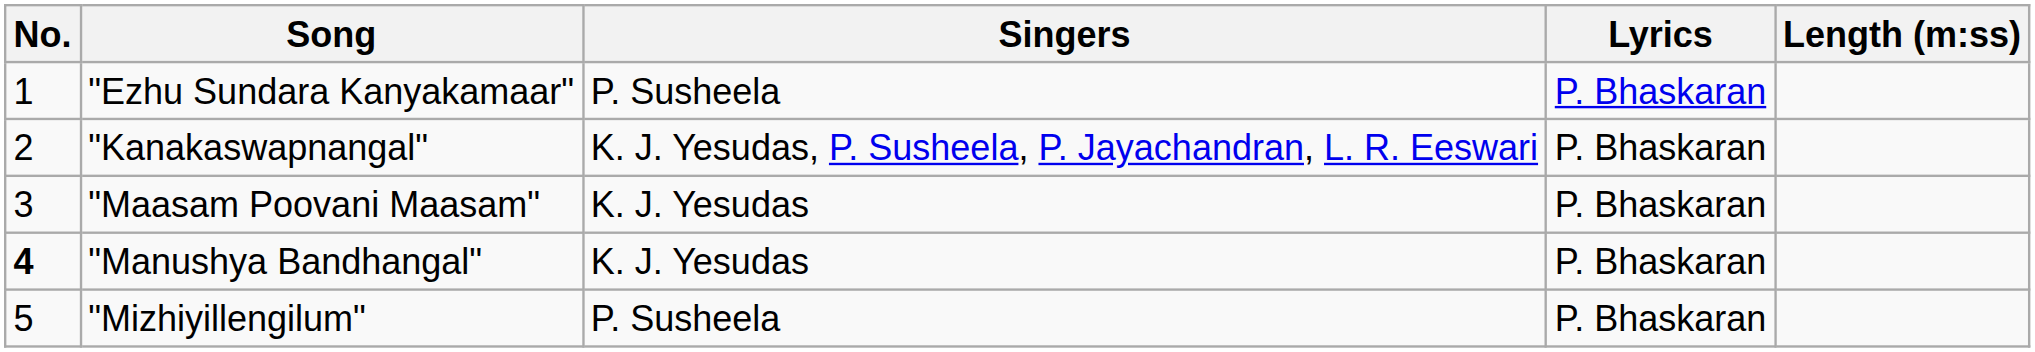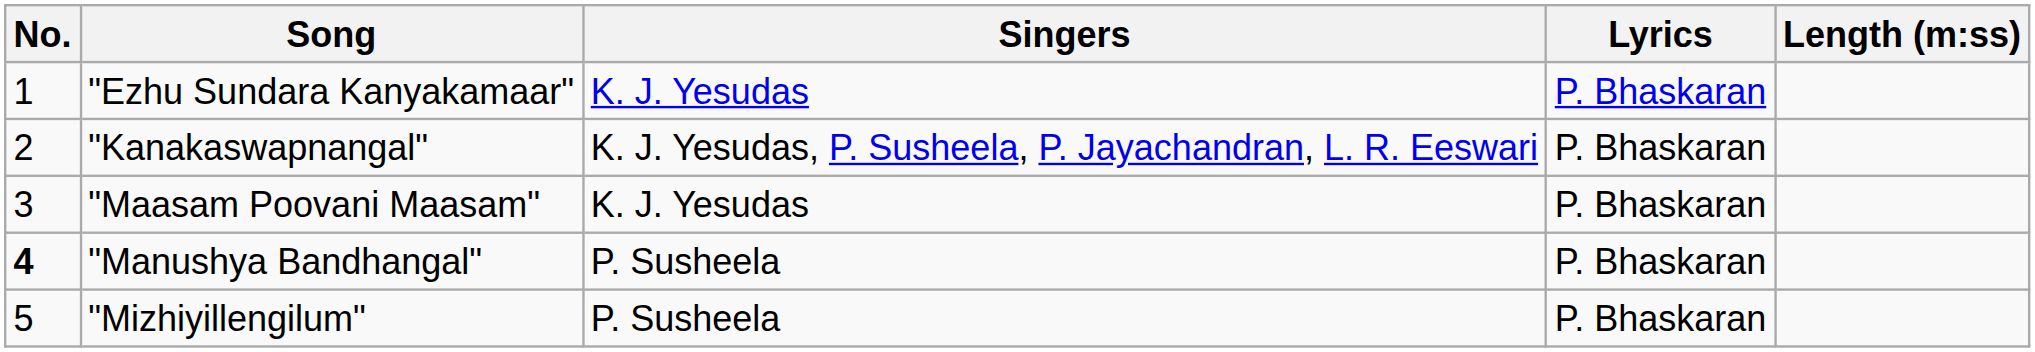"Ezhu Sundara Kanyakamaar" | Singers: P. Susheela -> K. J. Yesudas
"Manushya Bandhangal" | Singers: K. J. Yesudas -> P. Susheela
